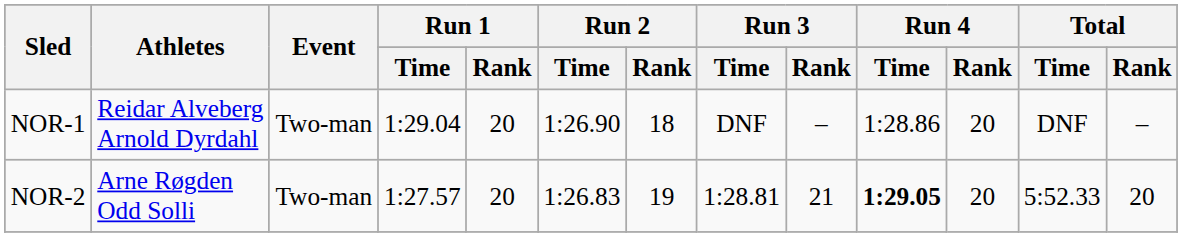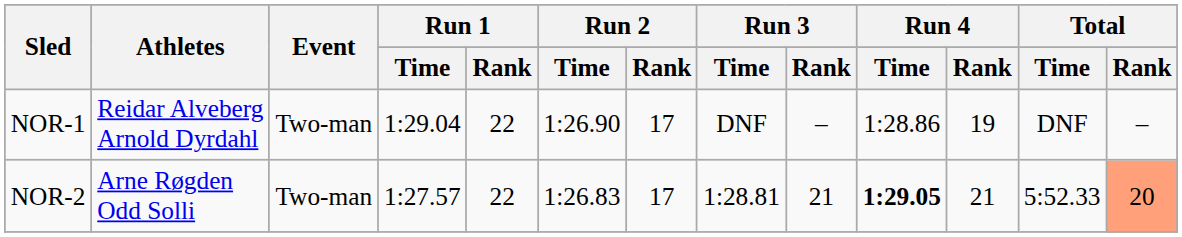NOR-1 | Run 1 / Rank: 20 -> 22
NOR-1 | Run 2 / Rank: 18 -> 17
NOR-1 | Run 4 / Rank: 20 -> 19
NOR-2 | Run 1 / Rank: 20 -> 22
NOR-2 | Run 2 / Rank: 19 -> 17
NOR-2 | Run 4 / Rank: 20 -> 21
NOR-2 | Total / Rank: no background -> lightsalmon background
